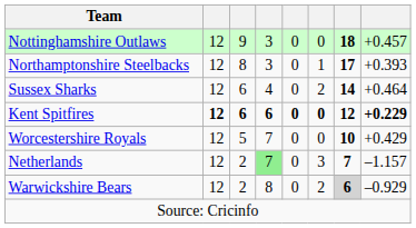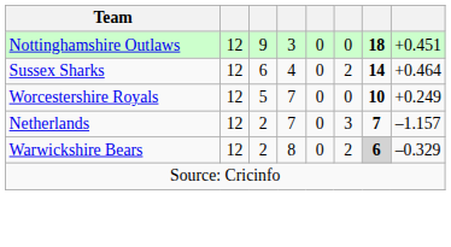Nottinghamshire Outlaws | column 8: +0.457 -> +0.451
- row: Northamptonshire Steelbacks | 12 | 8 | 3 | 0 | 1 | 17 | +0.393
- row: Kent Spitfires | 12 | 6 | 6 | 0 | 0 | 12 | +0.229
Worcestershire Royals | column 8: +0.429 -> +0.249
Netherlands | column 4: lightgreen background -> no background
Warwickshire Bears | column 8: –0.929 -> –0.329
